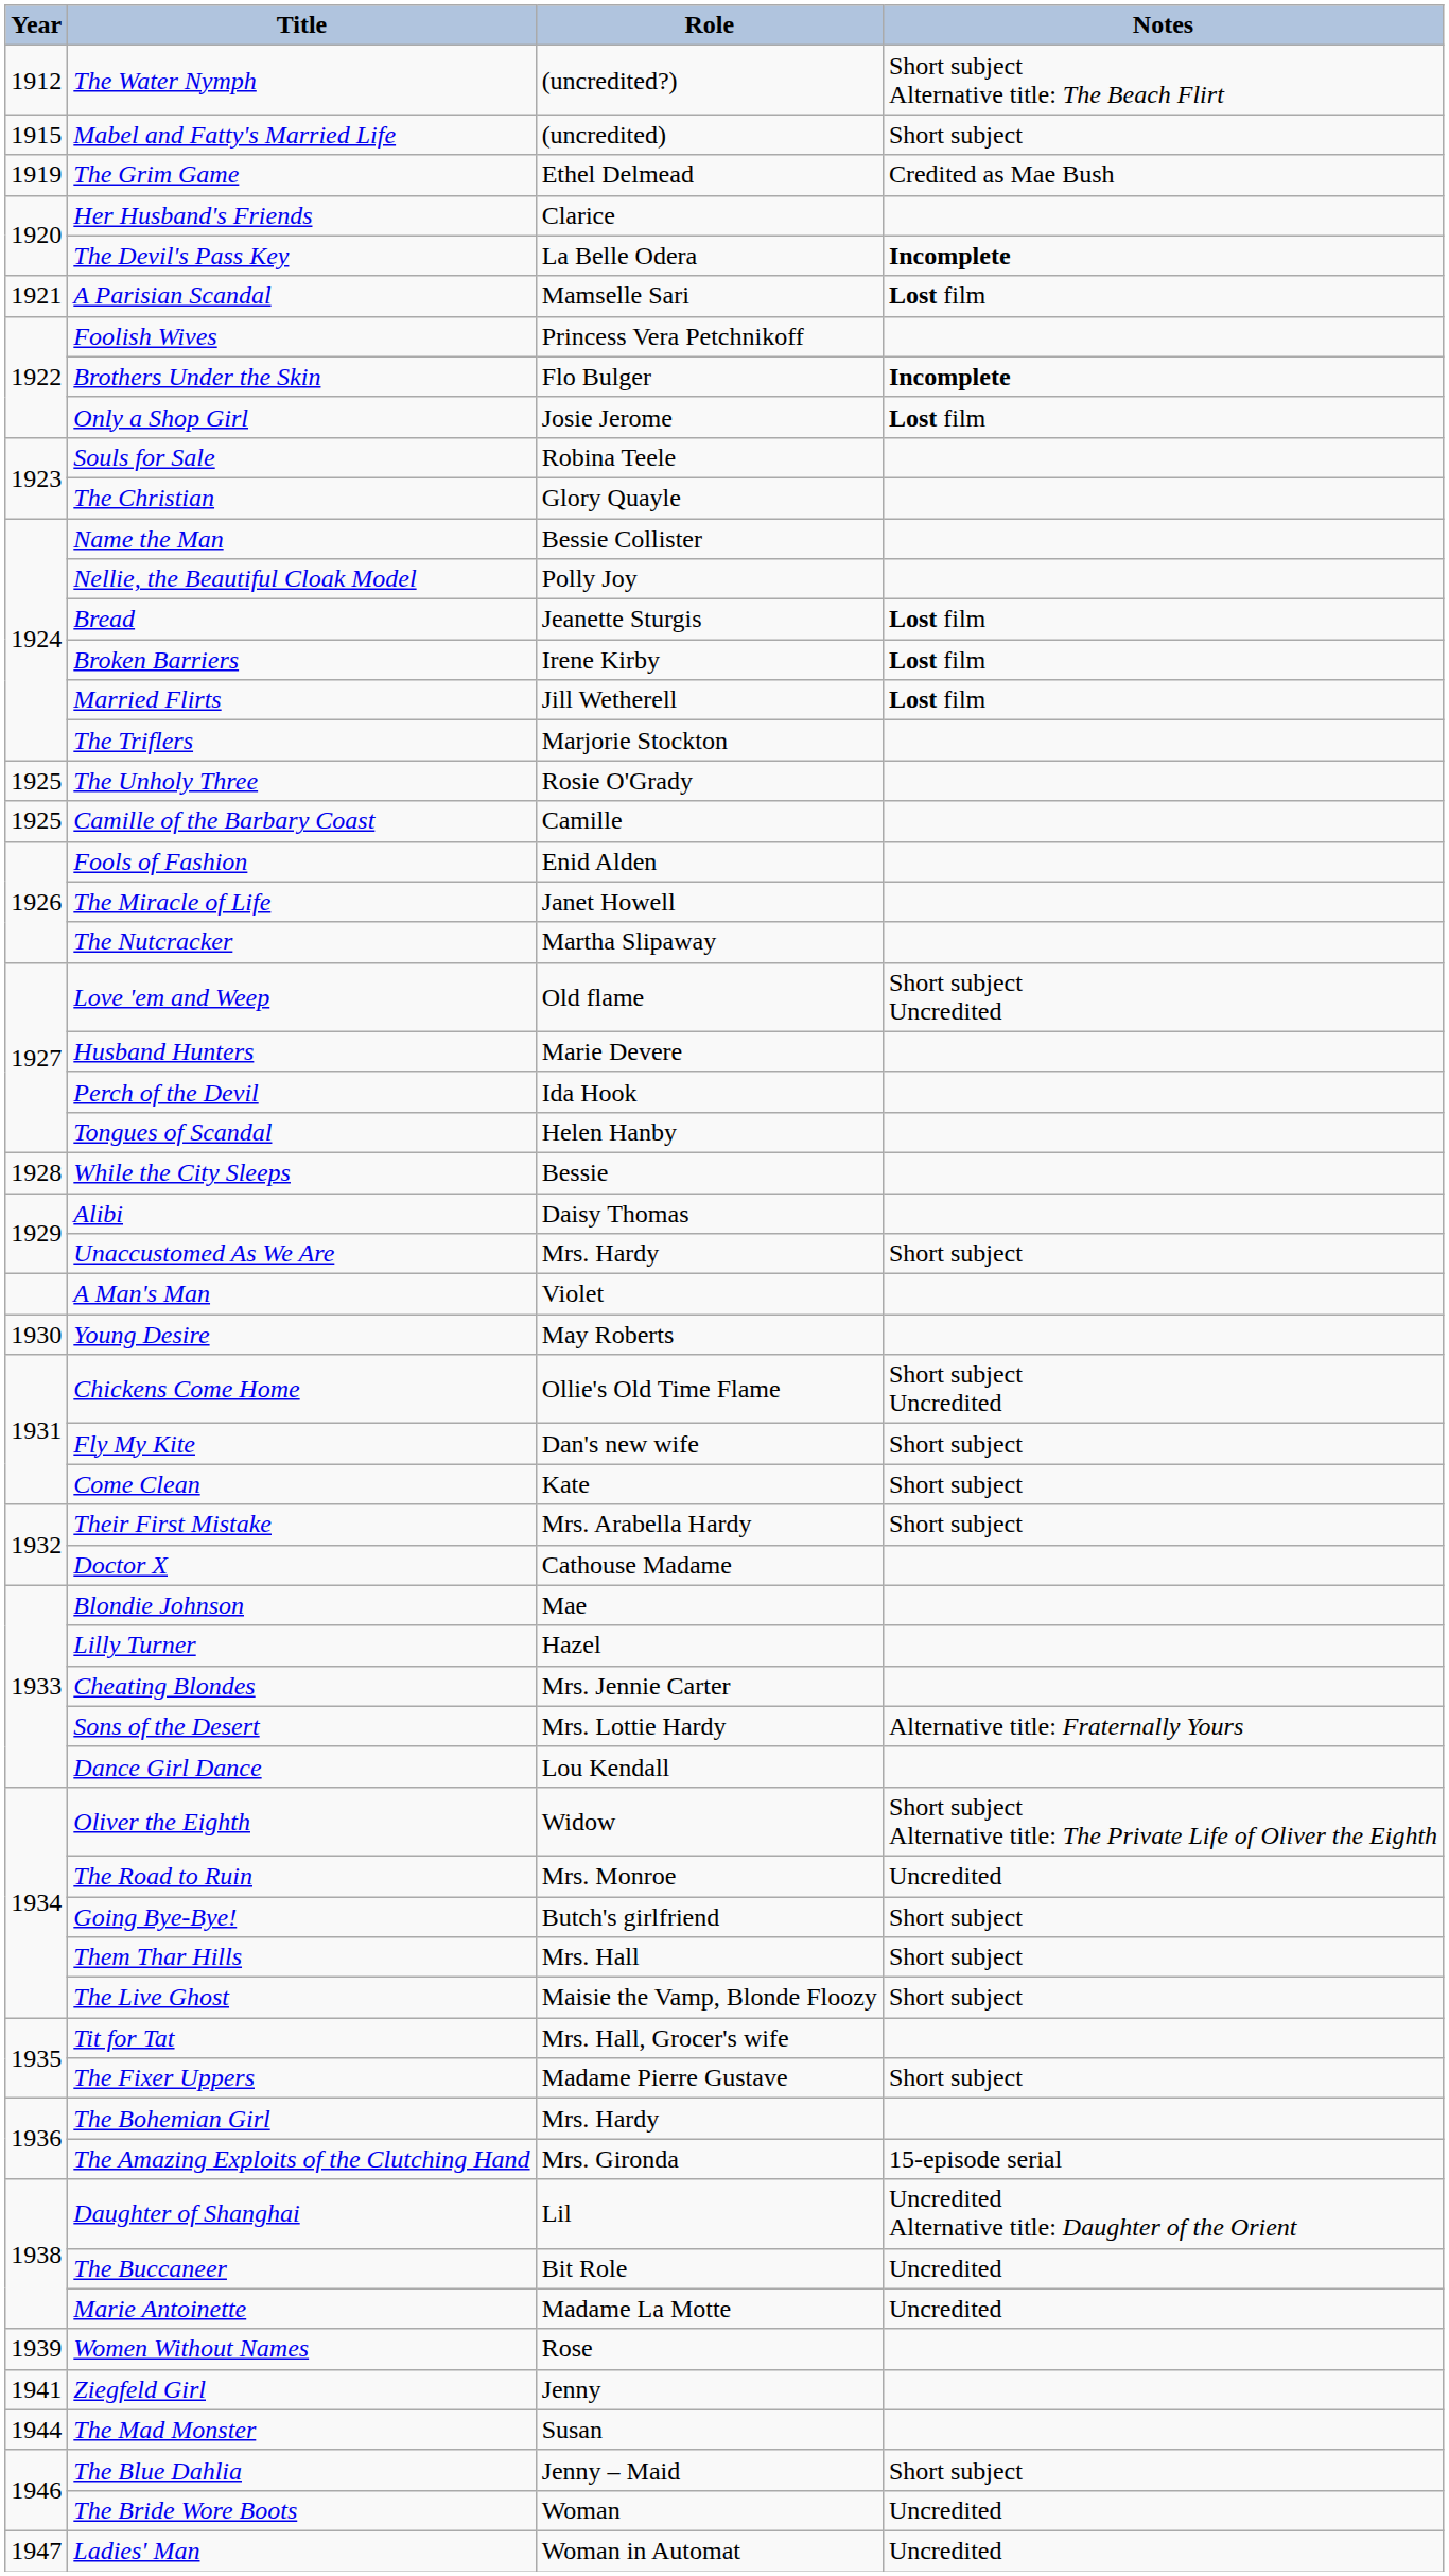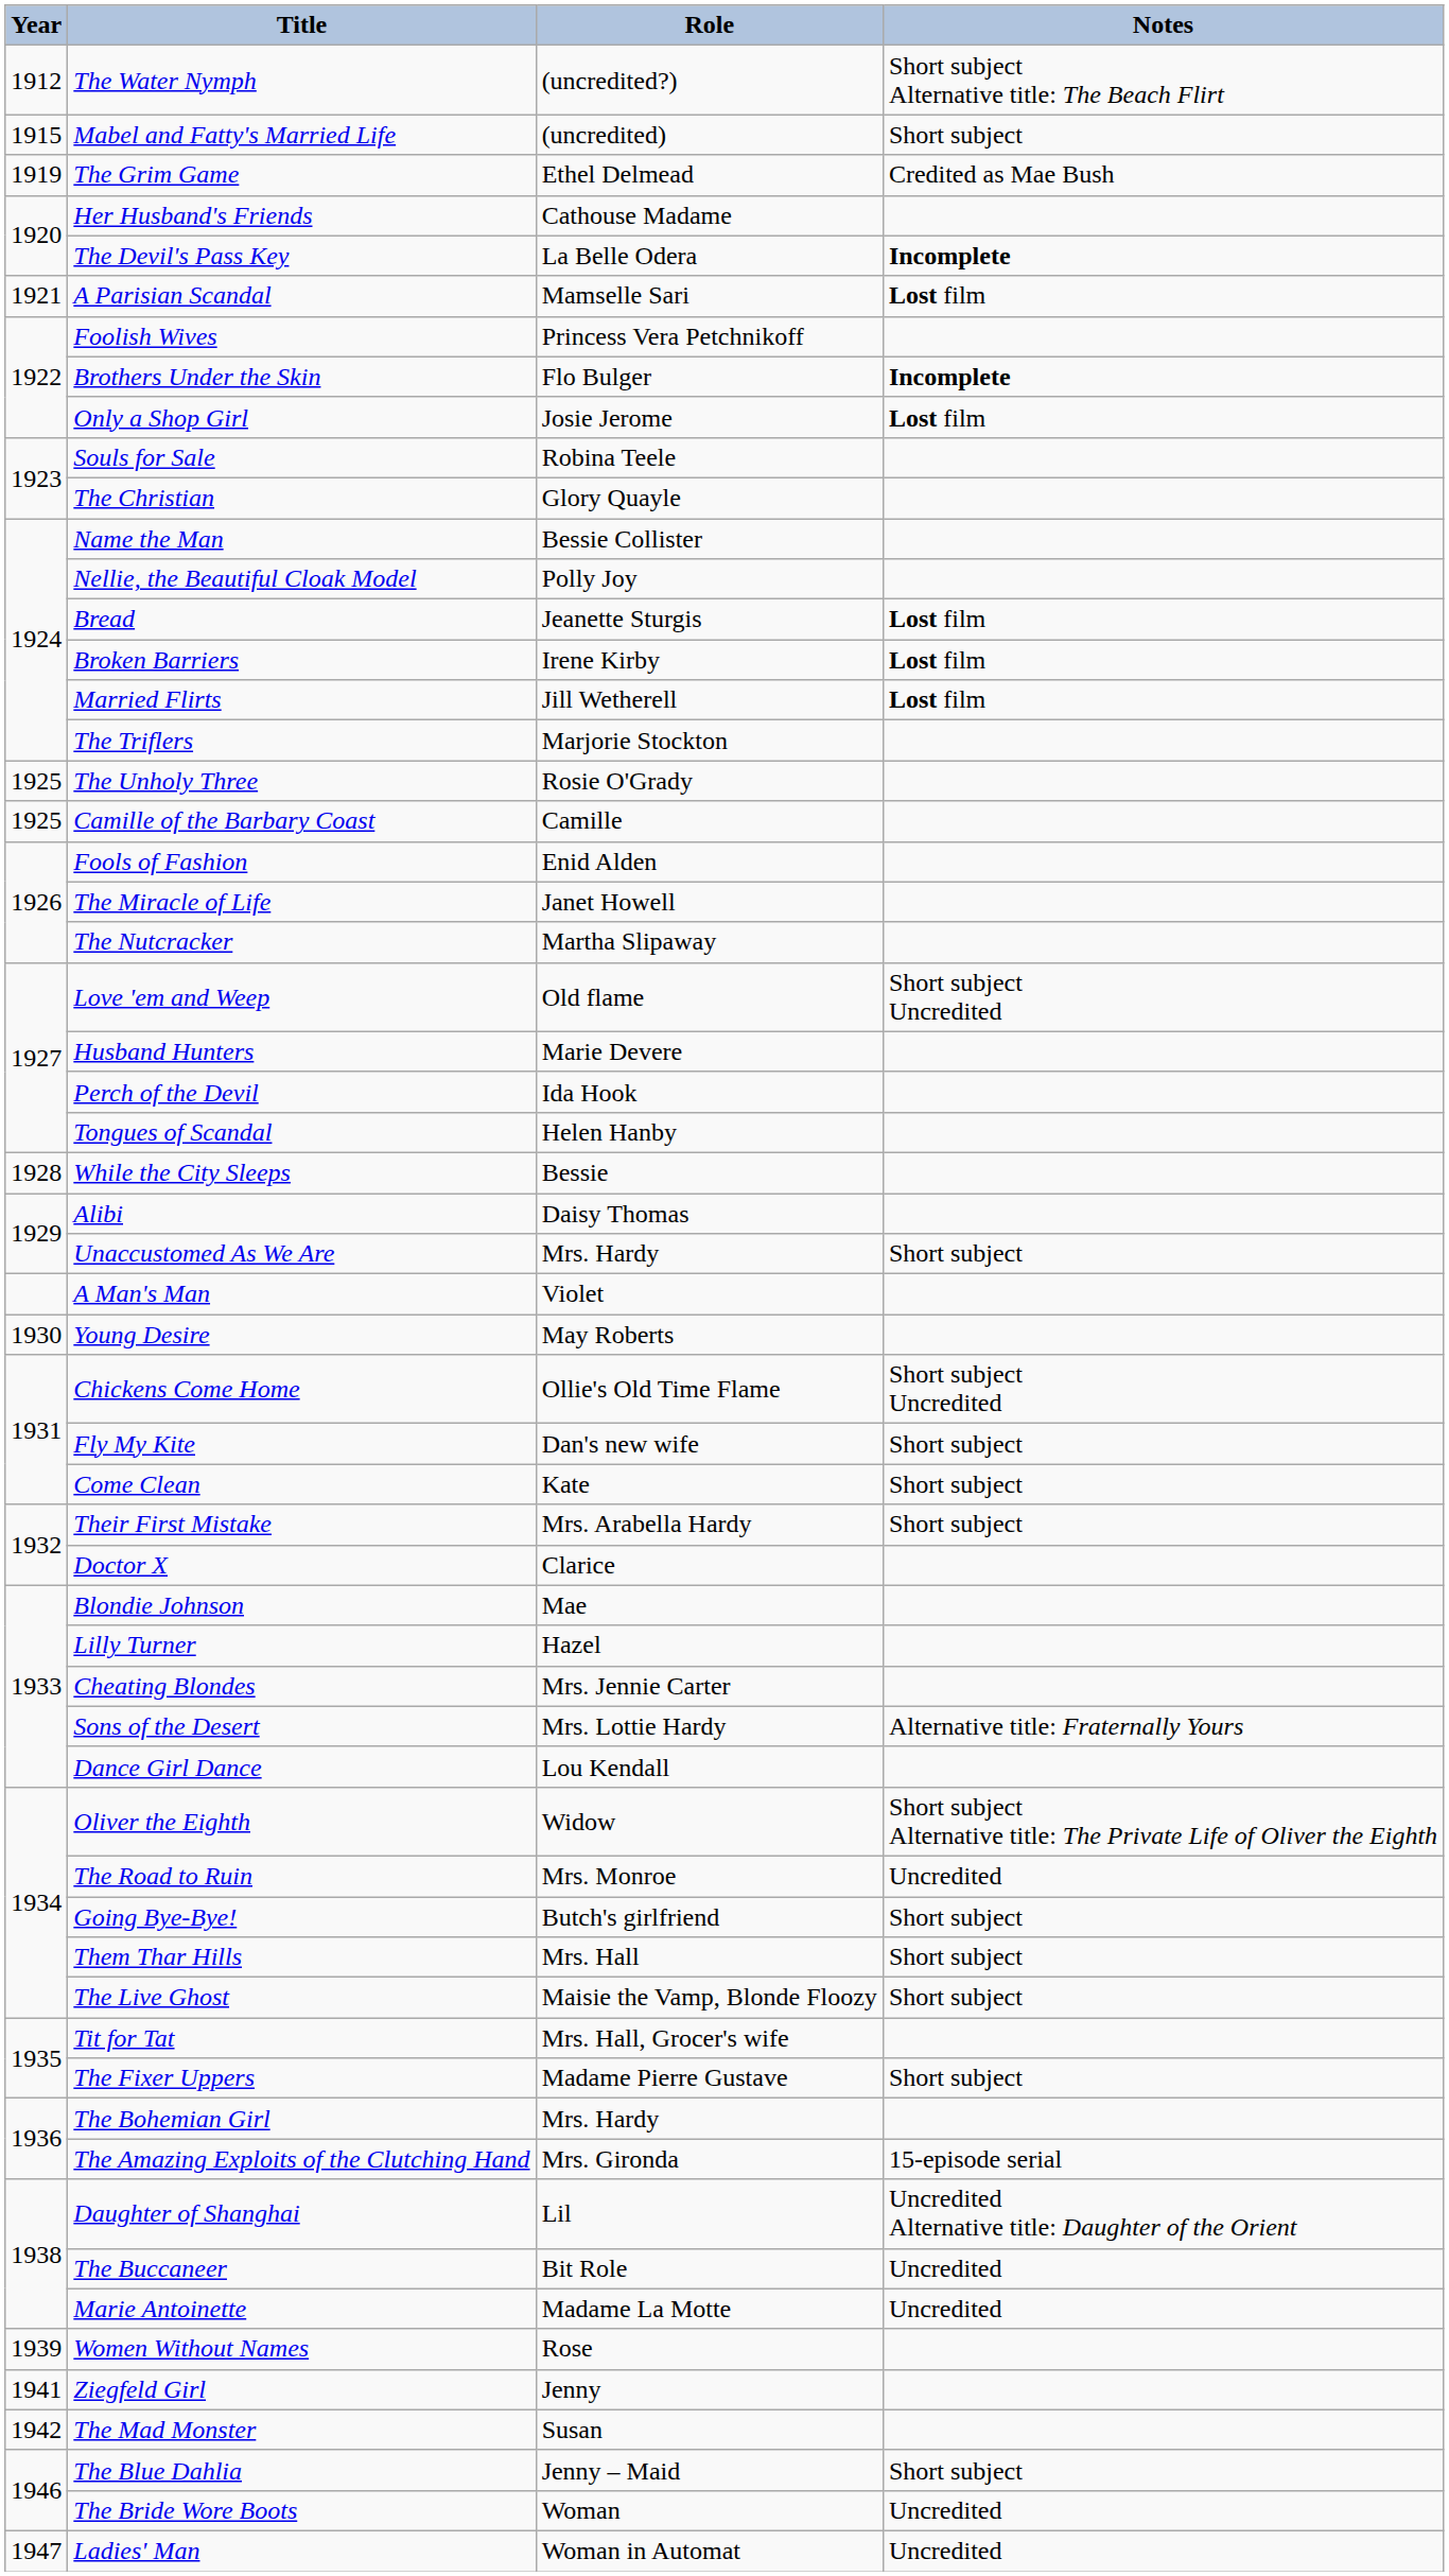Her Husband's Friends | Role: Clarice -> Cathouse Madame
Doctor X | Role: Cathouse Madame -> Clarice
The Mad Monster | Year: 1944 -> 1942
